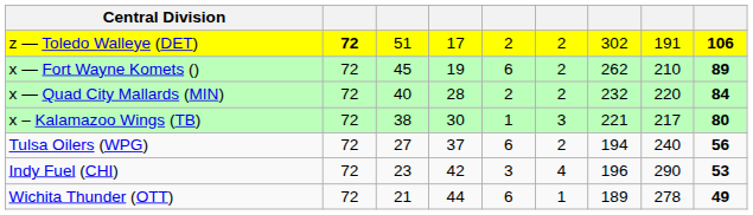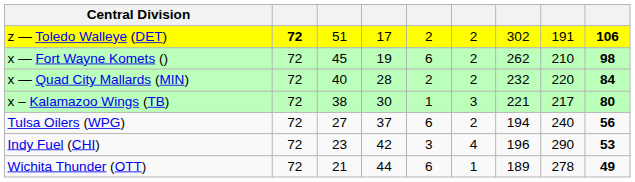x — Fort Wayne Komets () | column 9: 89 -> 98
